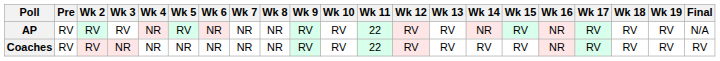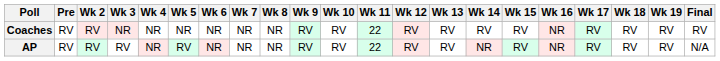rows swapped: AP <-> Coaches
